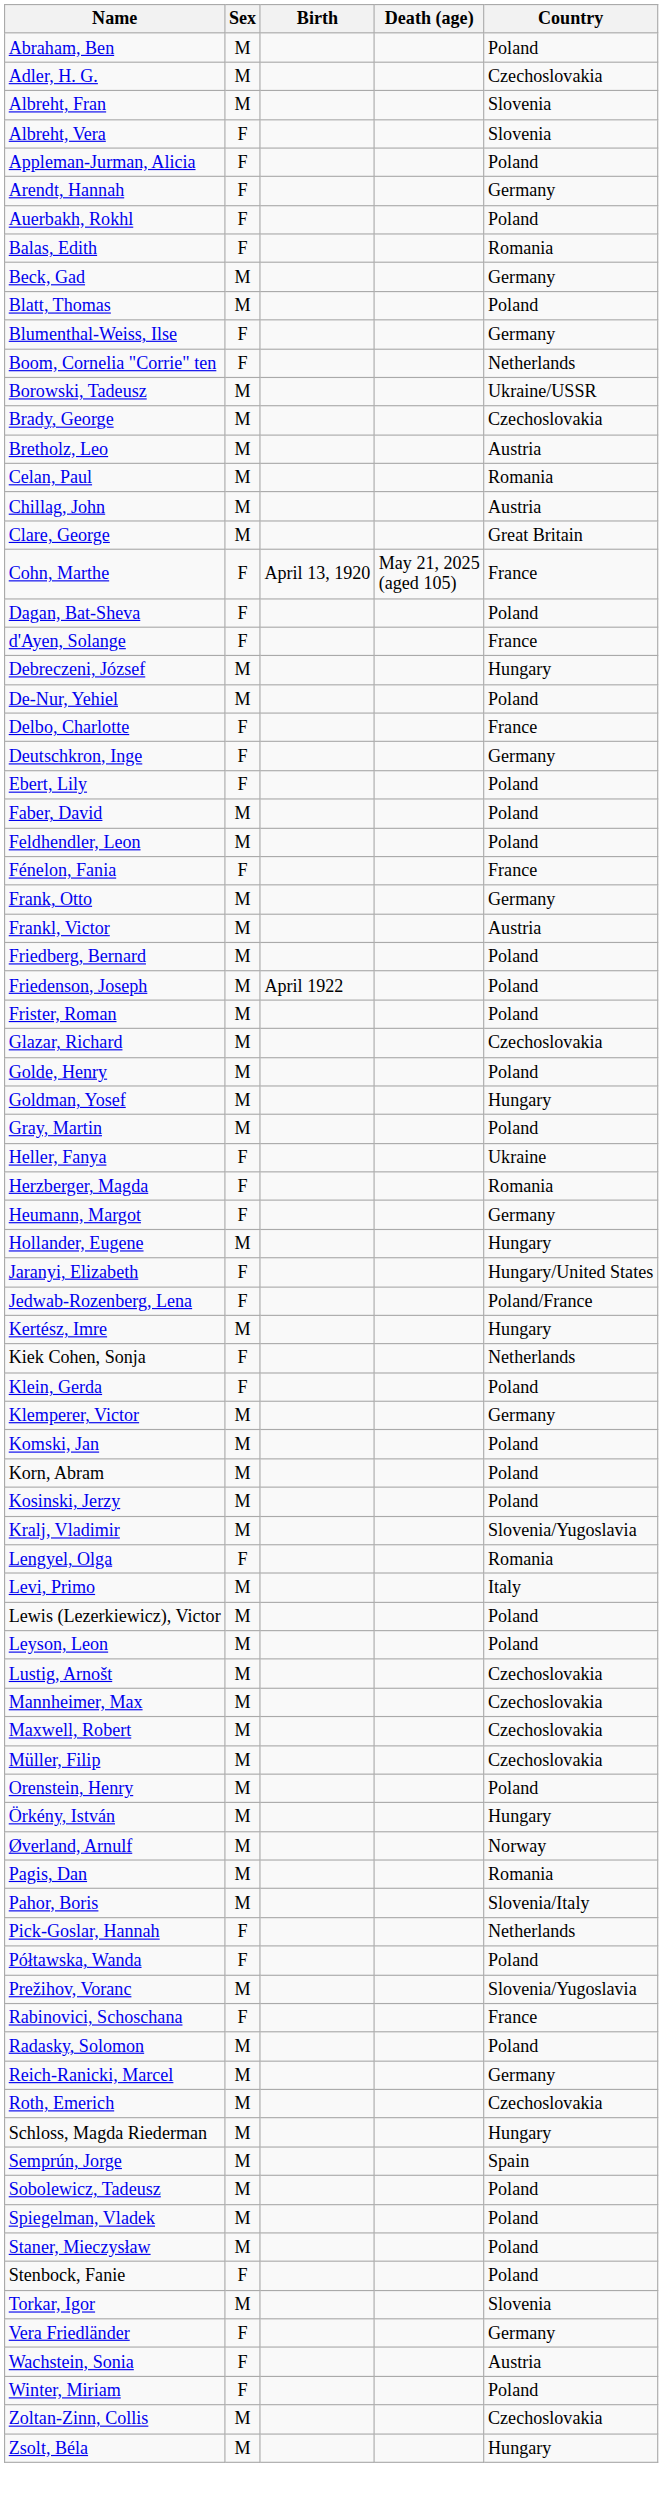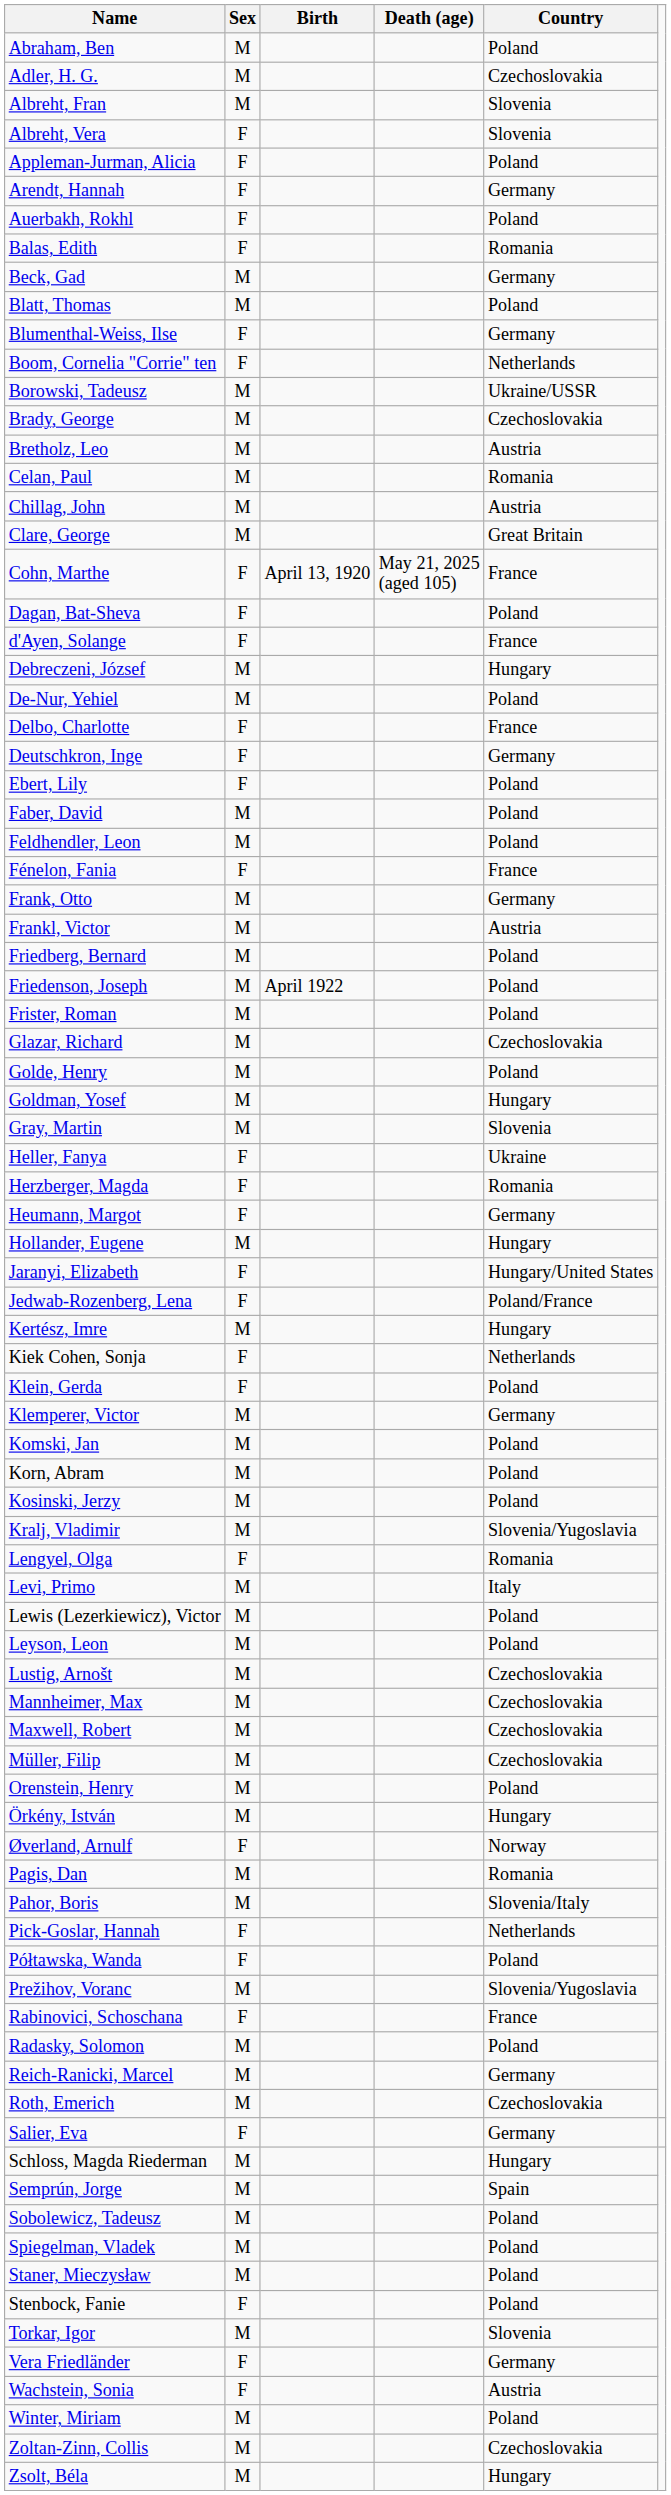Gray, Martin | Country: Poland -> Slovenia
Øverland, Arnulf | Sex: M -> F
+ row: Salier, Eva | F | Germany
Winter, Miriam | Sex: F -> M
